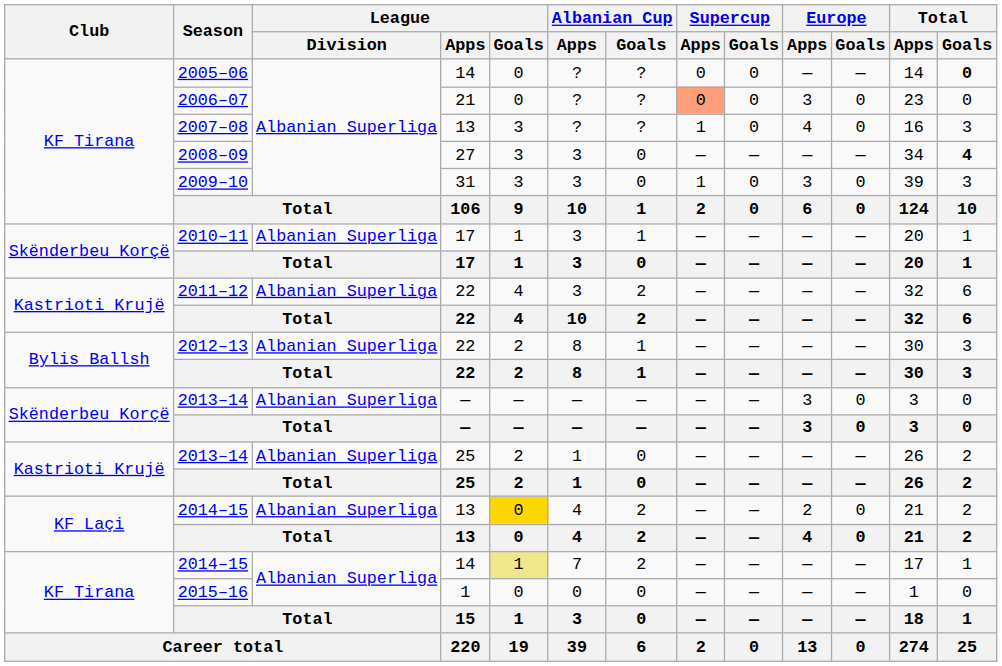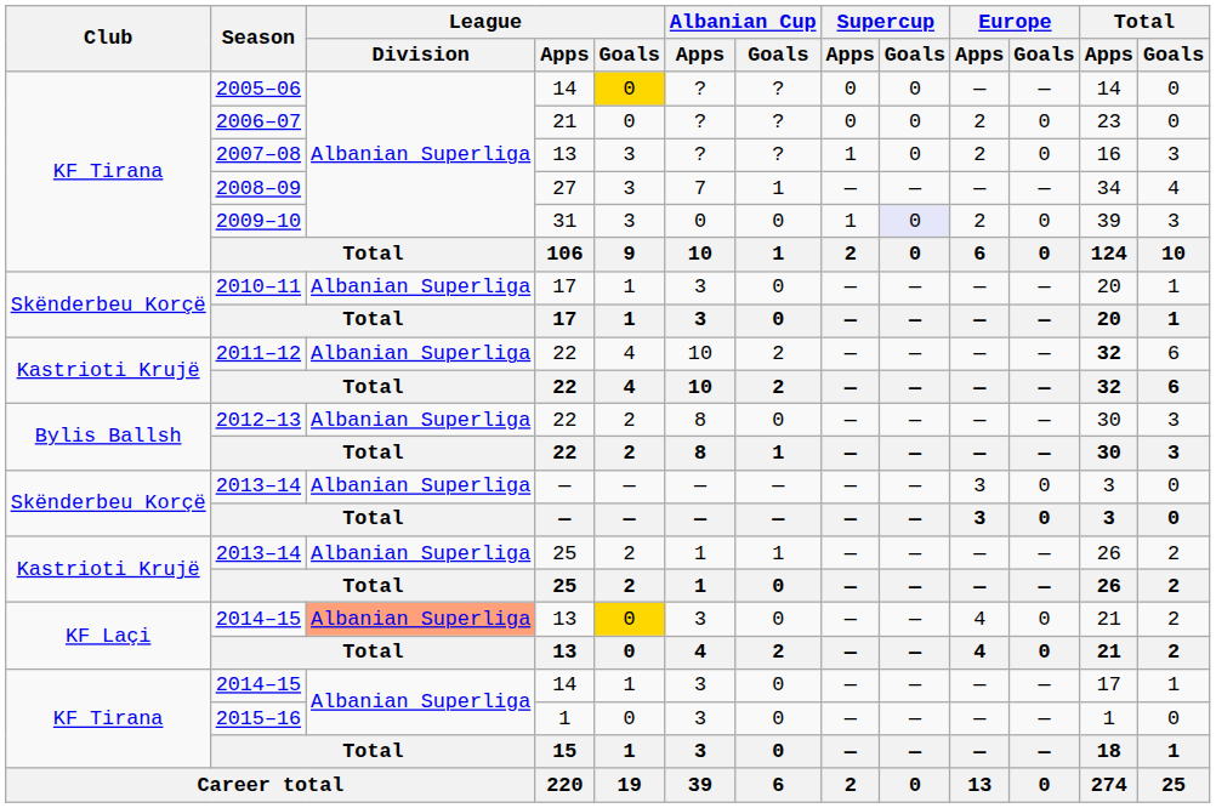2005–06 | League / Goals: no background -> gold background
2005–06 | Total / Goals: bold -> normal
2006–07 | Supercup / Apps: lightsalmon background -> no background
2006–07 | Europe / Apps: 3 -> 2
2007–08 | Europe / Apps: 4 -> 2
2008–09 | Albanian Cup / Apps: 3 -> 7
2008–09 | Albanian Cup / Goals: 0 -> 1
2008–09 | Total / Goals: bold -> normal
2009–10 | Albanian Cup / Apps: 3 -> 0
2009–10 | Supercup / Goals: no background -> lavender background
2009–10 | Europe / Apps: 3 -> 2
2010–11 | Albanian Cup / Goals: 1 -> 0
2011–12 | Albanian Cup / Apps: 3 -> 10
2011–12 | Total / Apps: normal -> bold
2012–13 | Albanian Cup / Goals: 1 -> 0
2013–14 / 25 | Albanian Cup / Goals: 0 -> 1
2014–15 / 13 | League / Division: no background -> lightsalmon background
2014–15 / 13 | Albanian Cup / Apps: 4 -> 3
2014–15 / 13 | Albanian Cup / Goals: 2 -> 0
2014–15 / 13 | Europe / Apps: 2 -> 4
2014–15 / 14 | League / Goals: khaki background -> no background
2014–15 / 14 | Albanian Cup / Apps: 7 -> 3
2014–15 / 14 | Albanian Cup / Goals: 2 -> 0
2015–16 | Albanian Cup / Apps: 0 -> 3
